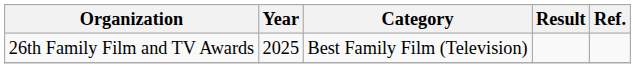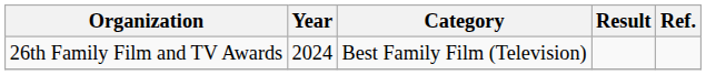26th Family Film and TV Awards | Year: 2025 -> 2024
